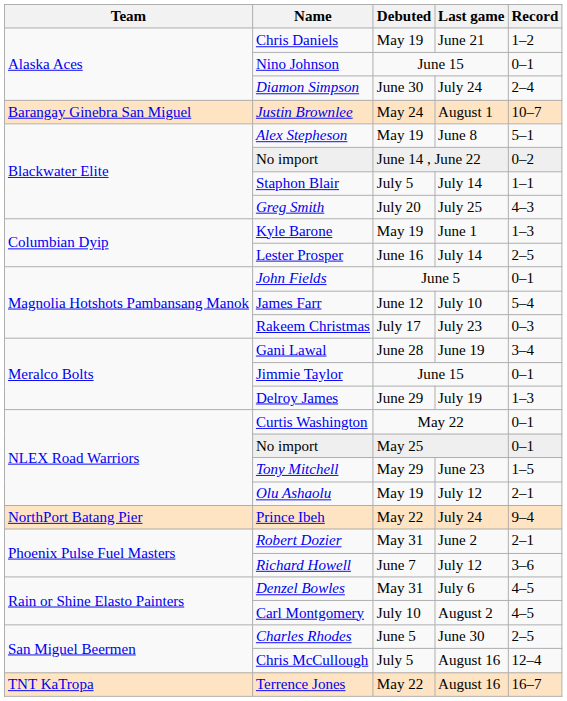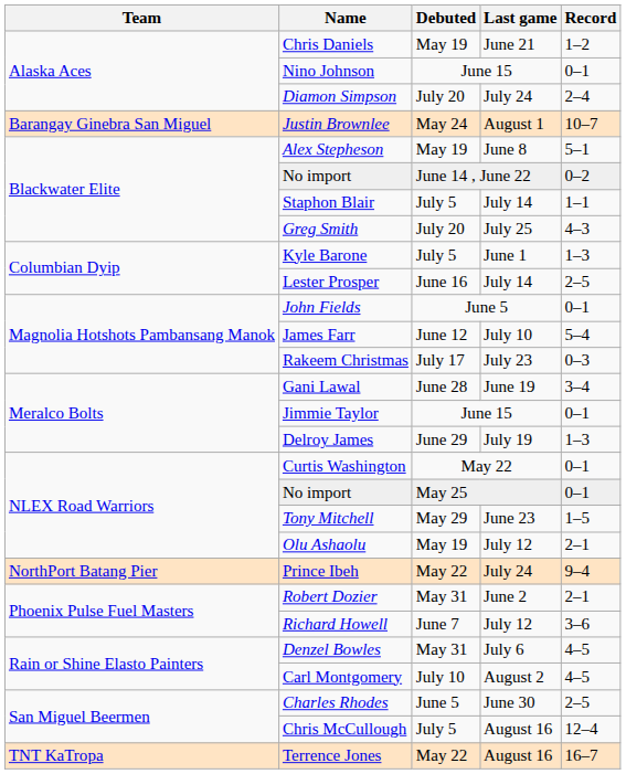Diamon Simpson | Debuted: June 30 -> July 20
Kyle Barone | Debuted: May 19 -> July 5
